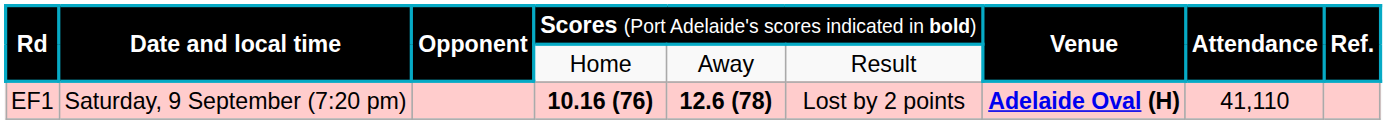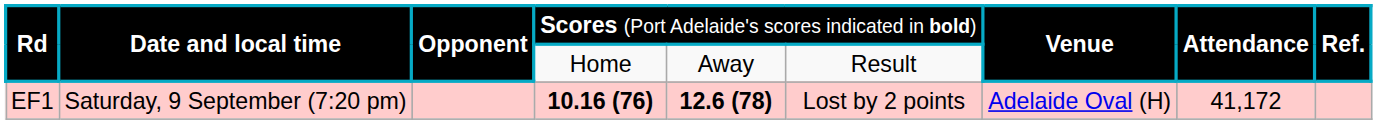EF1 | column 7: bold -> normal
EF1 | column 8: 41,110 -> 41,172
